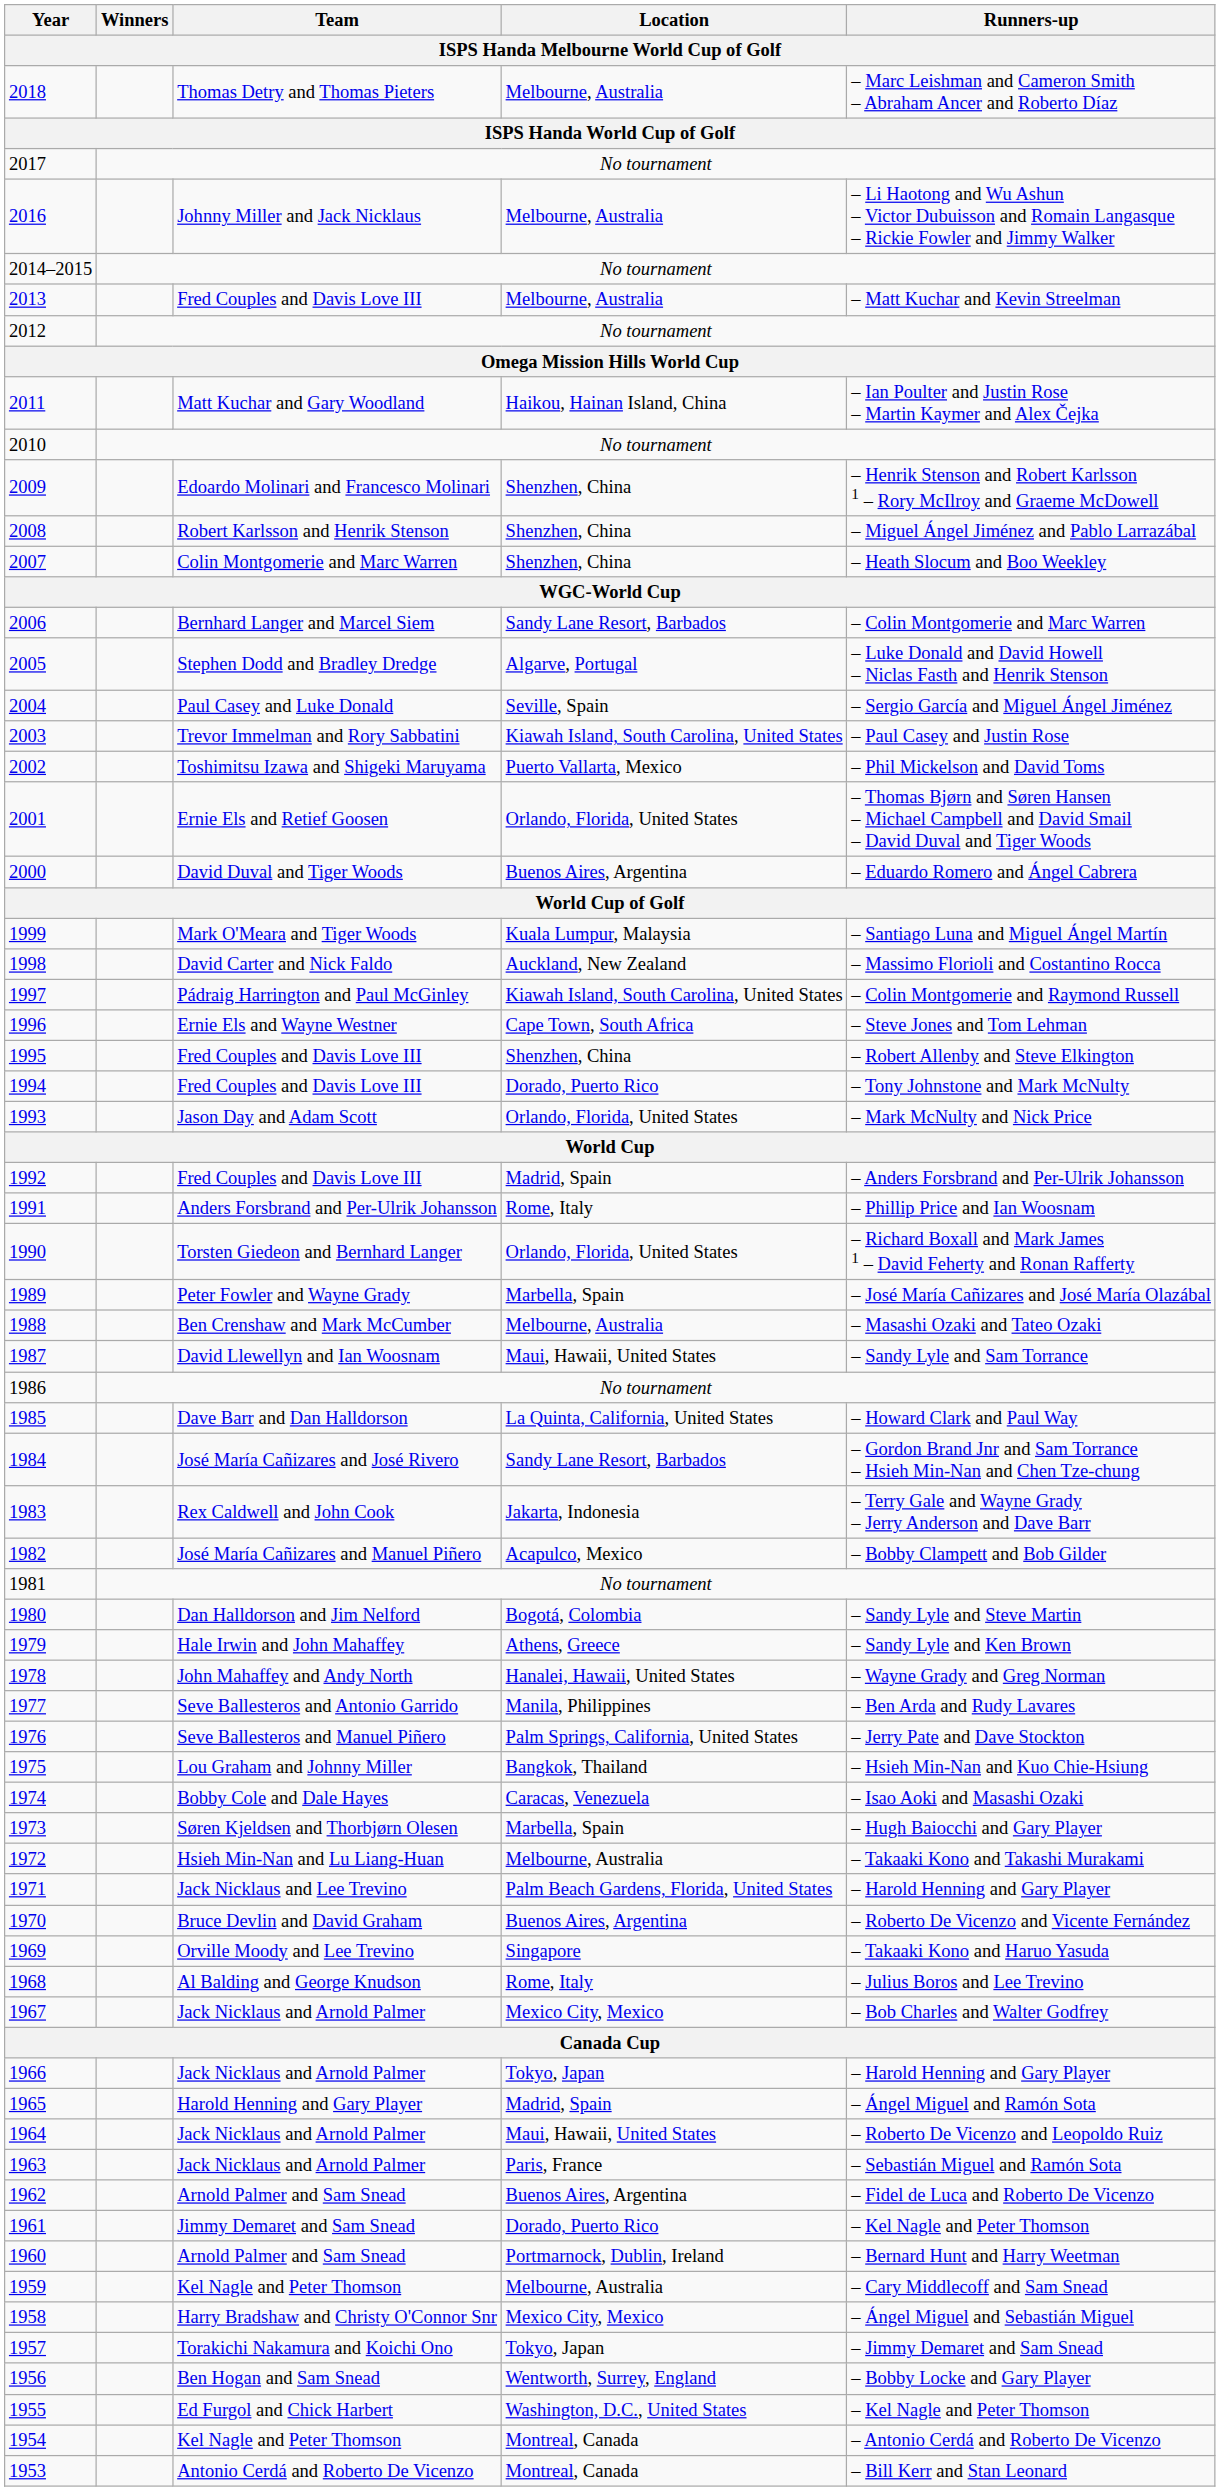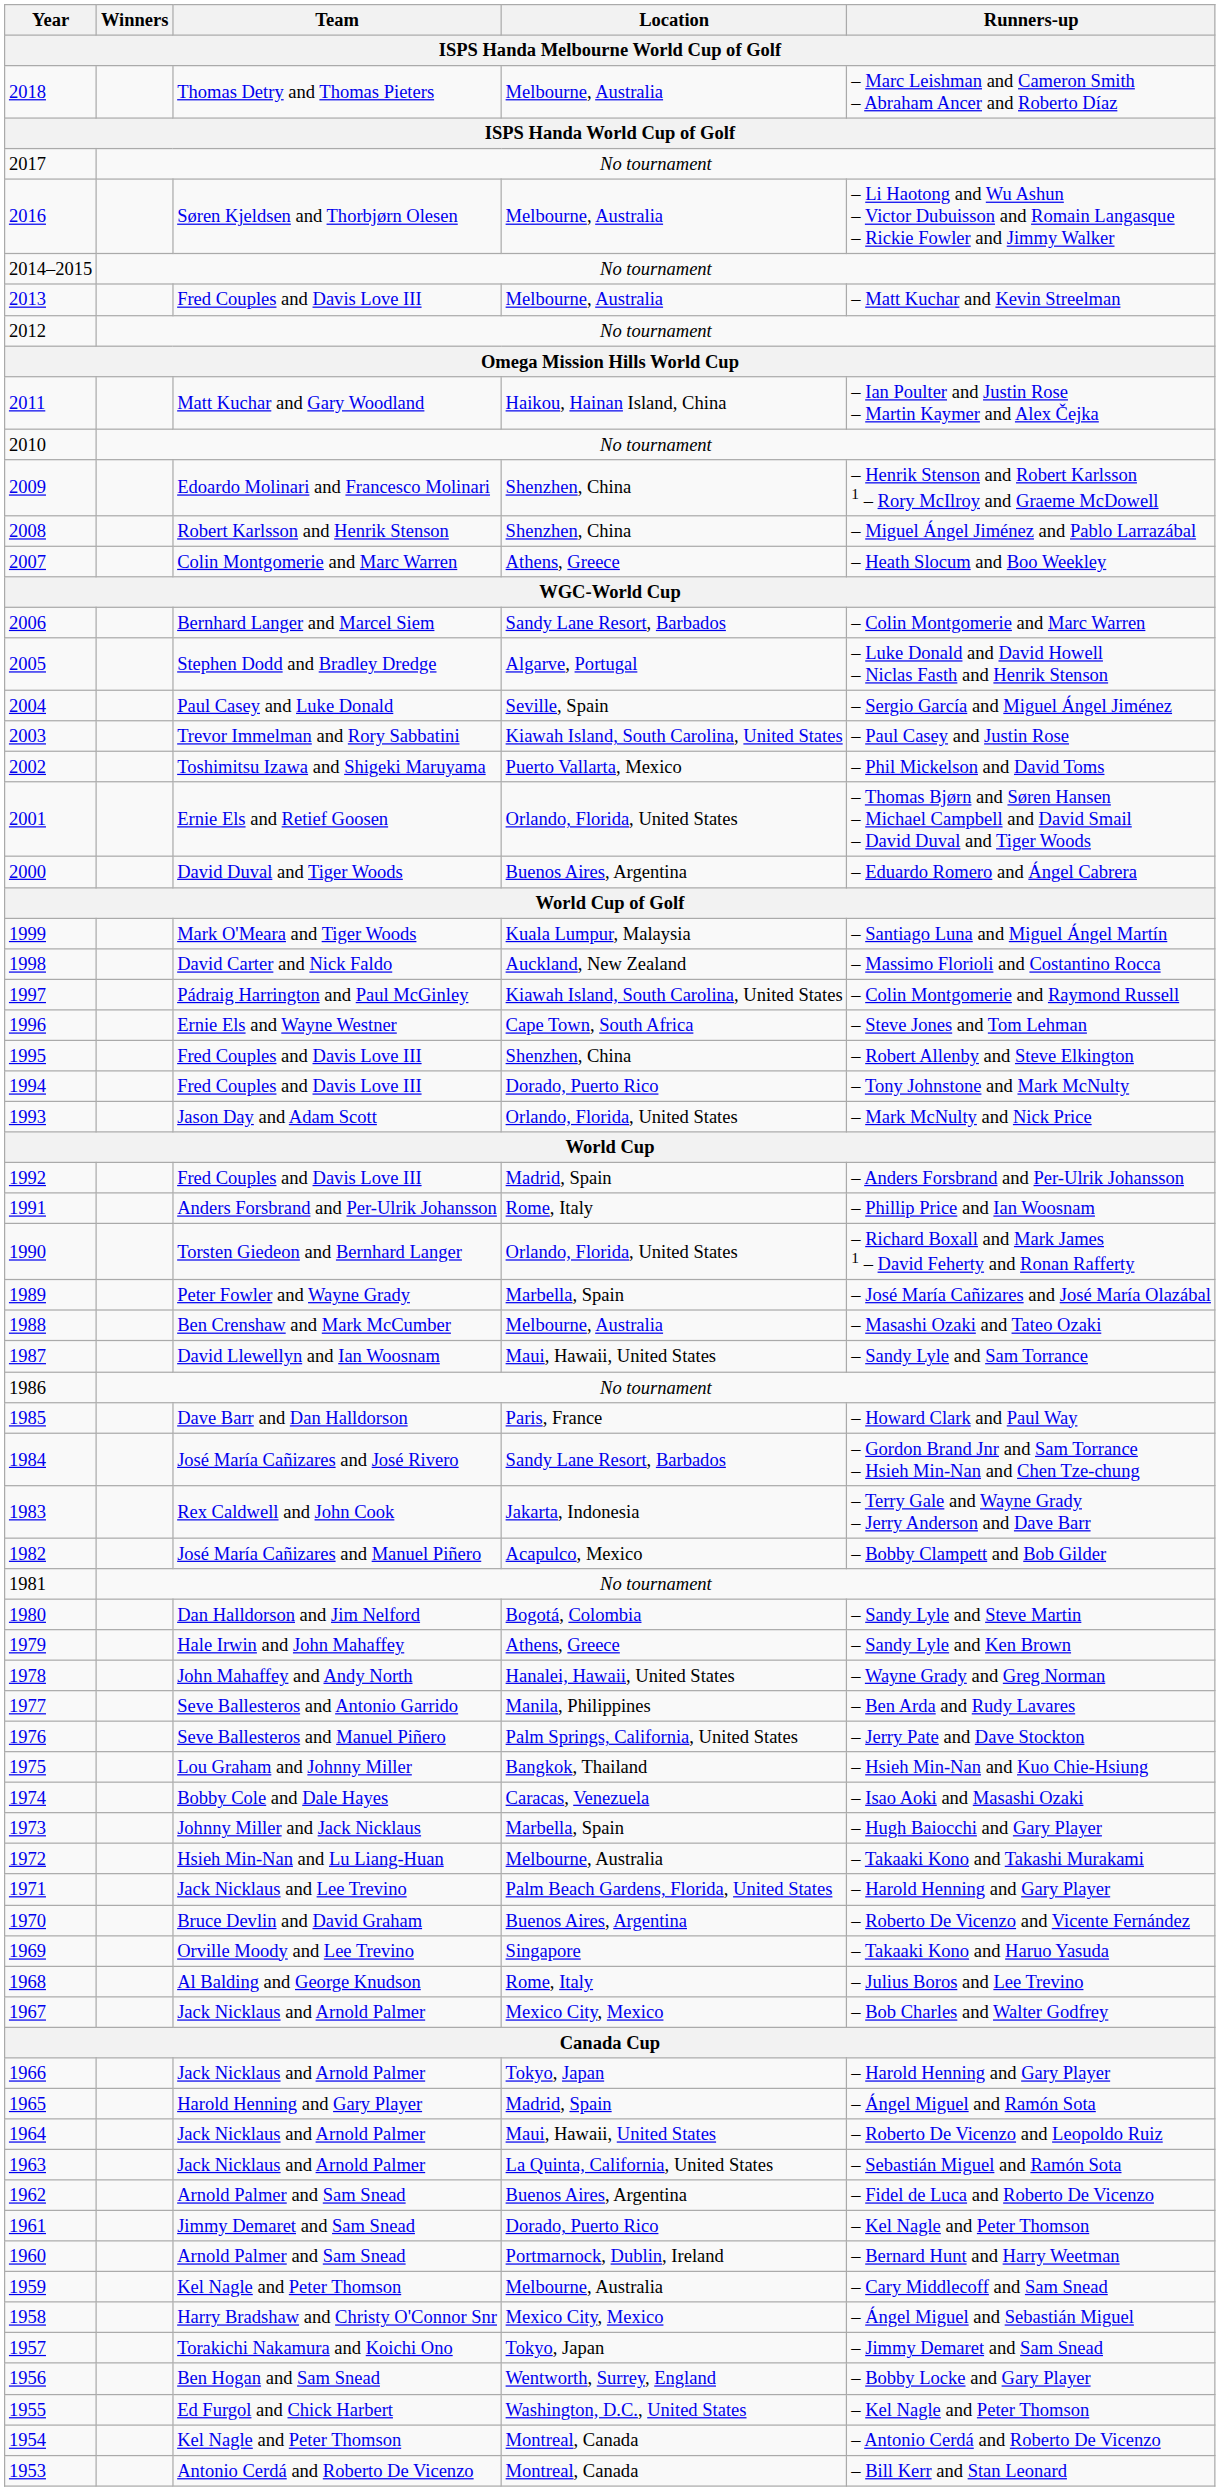2016 | Team: Johnny Miller and Jack Nicklaus -> Søren Kjeldsen and Thorbjørn Olesen
2007 | Location: Shenzhen, China -> Athens, Greece
1985 | Location: La Quinta, California, United States -> Paris, France
1973 | Team: Søren Kjeldsen and Thorbjørn Olesen -> Johnny Miller and Jack Nicklaus
1963 | Location: Paris, France -> La Quinta, California, United States
